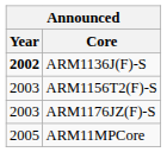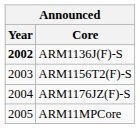ARM1176JZ(F)-S | Year: 2003 -> 2004
